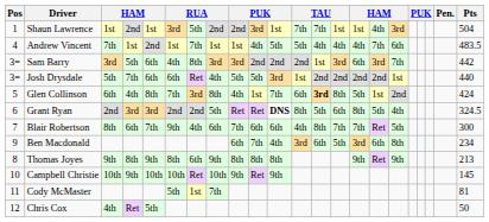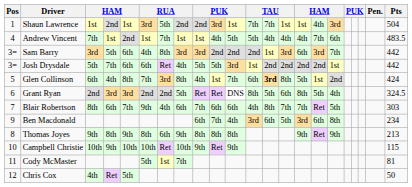Josh Drysdale | Pts: 440 -> 442
Grant Ryan | column 11: bold -> normal
Blair Robertson | Pts: 300 -> 303
Campbell Christie | Pts: 145 -> 115
